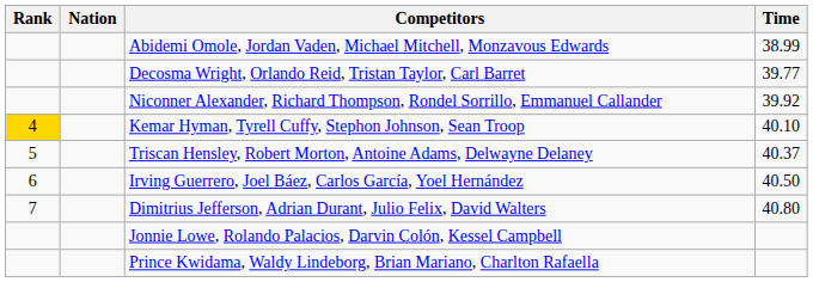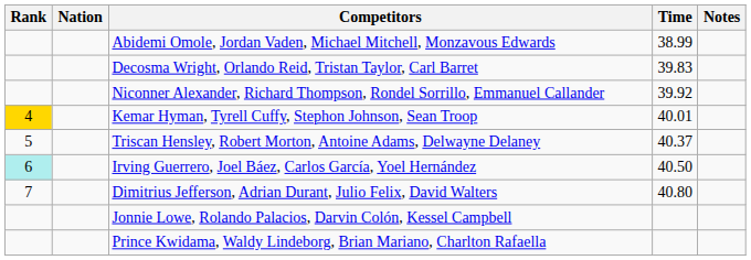+ column: Notes
Decosma Wright, Orlando Reid, Tristan Taylor, Carl Barret | Time: 39.77 -> 39.83
Kemar Hyman, Tyrell Cuffy, Stephon Johnson, Sean Troop | Time: 40.10 -> 40.01
Irving Guerrero, Joel Báez, Carlos García, Yoel Hernández | Rank: no background -> paleturquoise background
